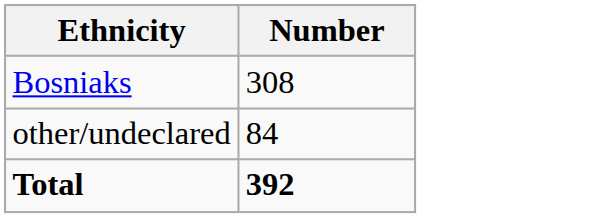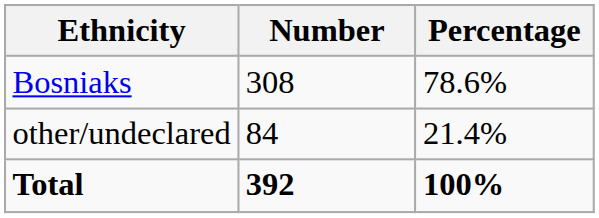+ column: Percentage | 78.6% | 21.4% | 100%
